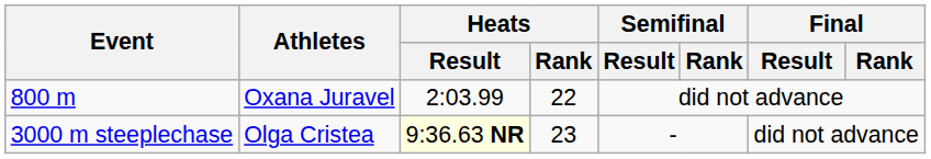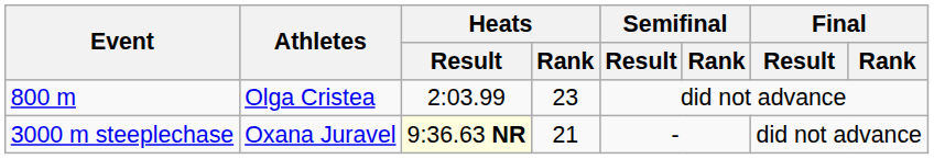800 m | Athletes: Oxana Juravel -> Olga Cristea
800 m | Heats / Rank: 22 -> 23
3000 m steeplechase | Athletes: Olga Cristea -> Oxana Juravel
3000 m steeplechase | Heats / Rank: 23 -> 21
